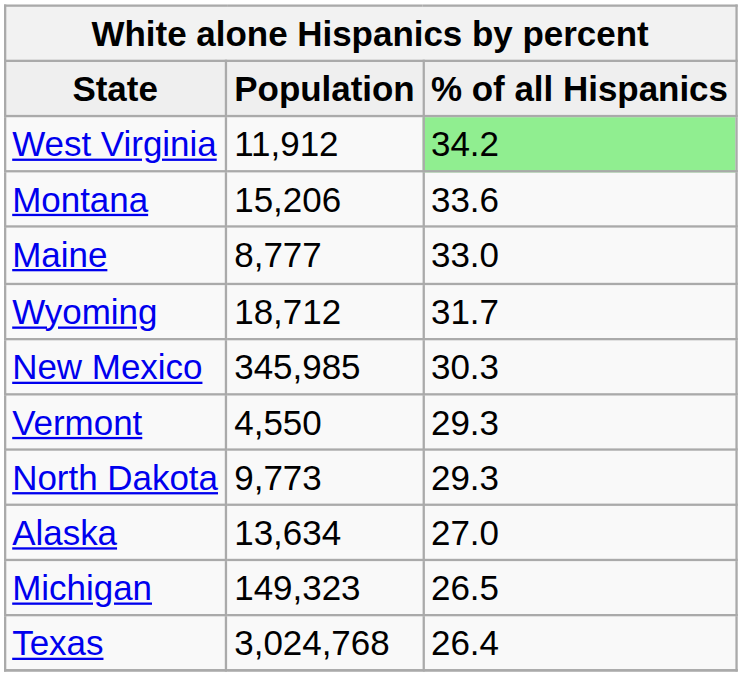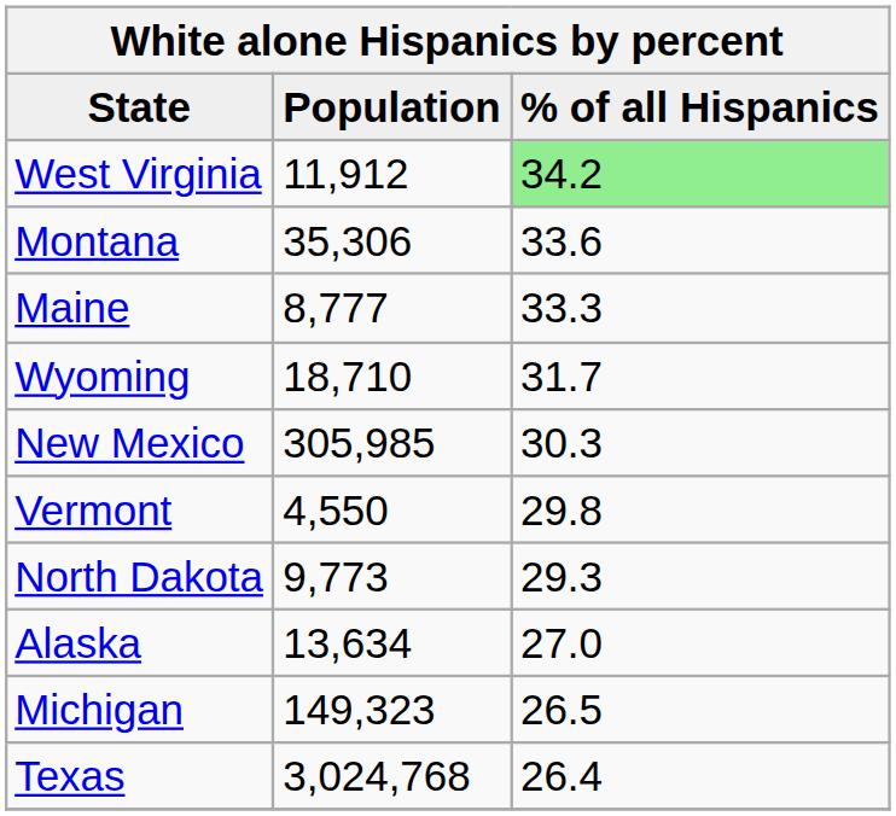Montana | Population: 15,206 -> 35,306
Maine | % of all Hispanics: 33.0 -> 33.3
Wyoming | Population: 18,712 -> 18,710
New Mexico | Population: 345,985 -> 305,985
Vermont | % of all Hispanics: 29.3 -> 29.8
